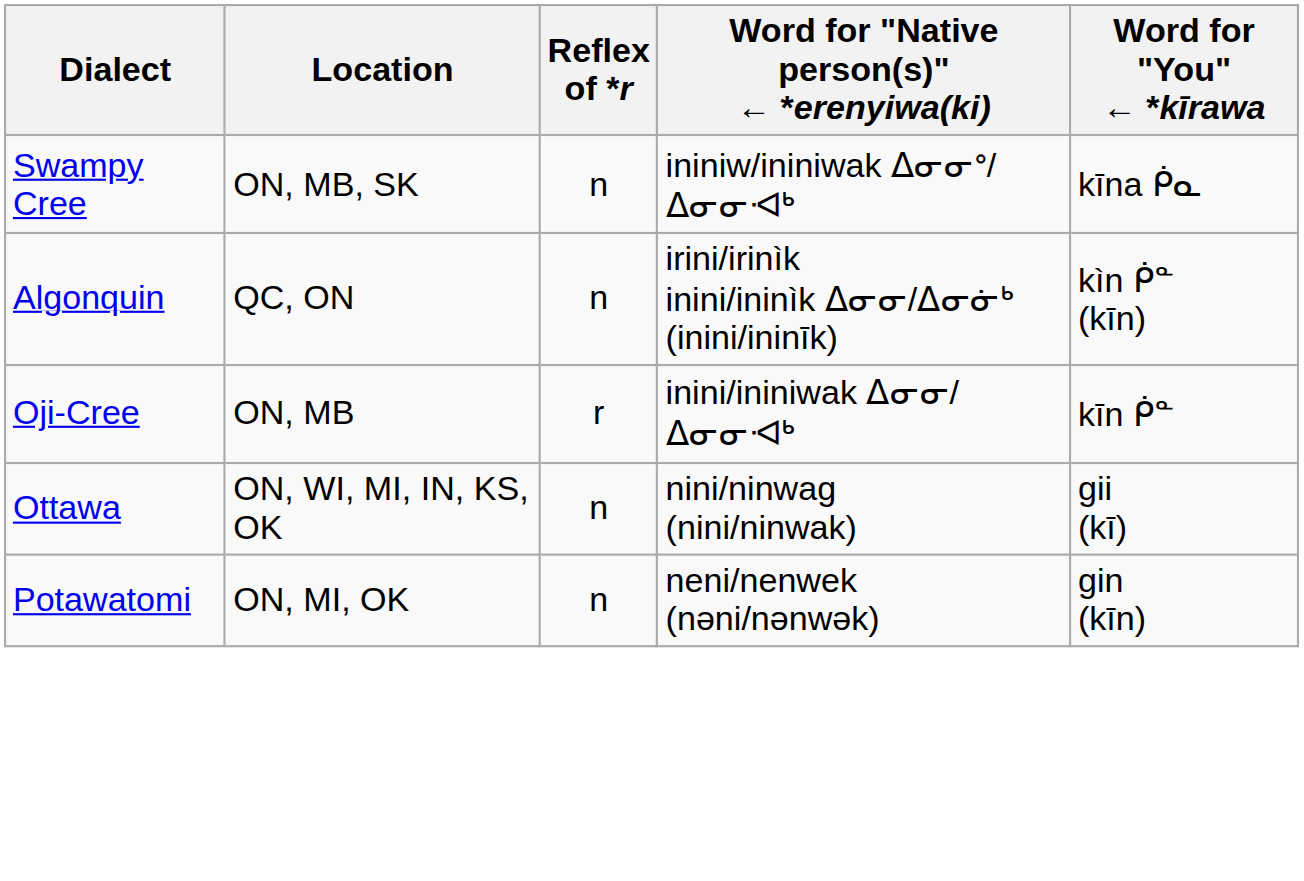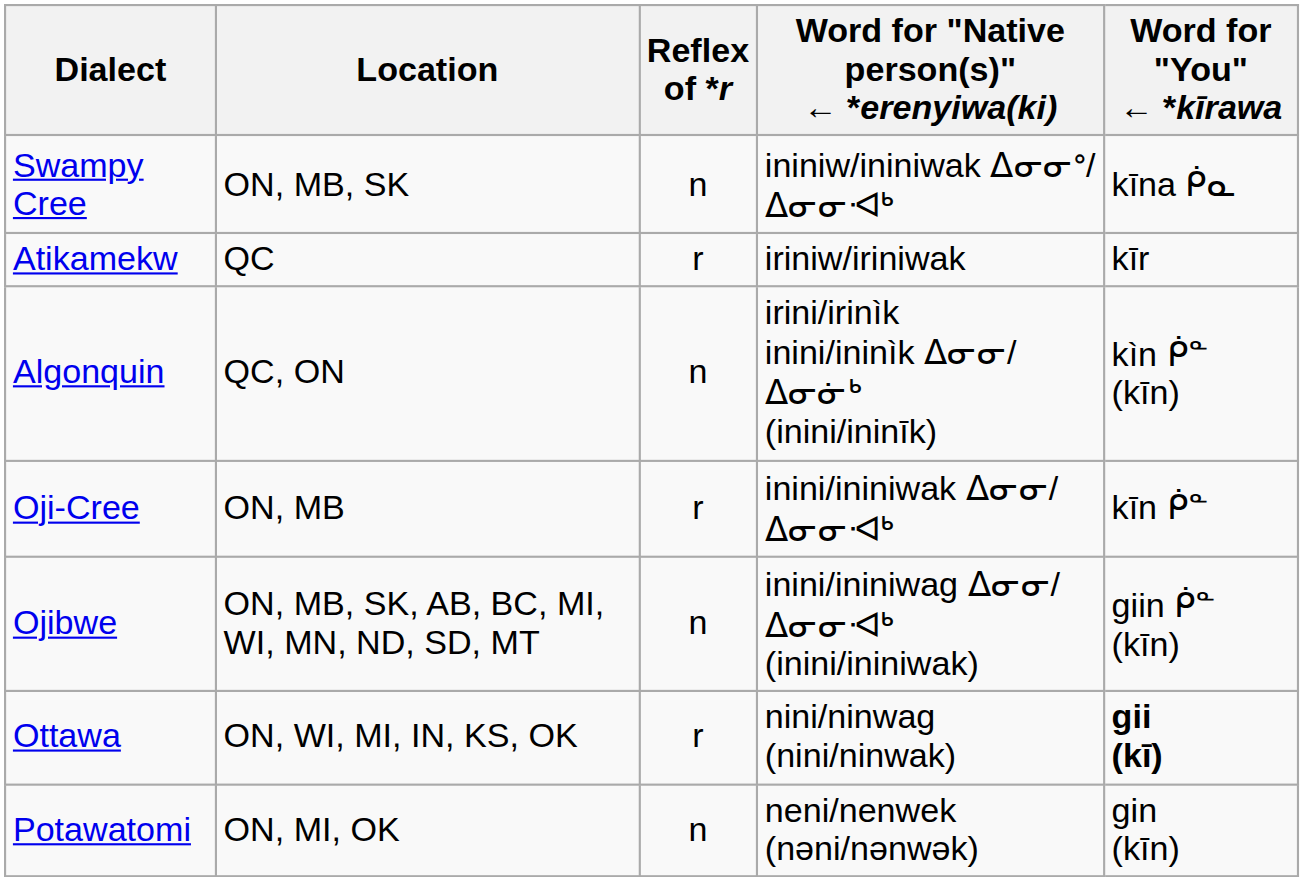+ row: Atikamekw | QC | r | iriniw/iriniwak | kīr
+ row: Ojibwe | ON, MB, SK, AB, BC, MI, WI, MN, ND, SD, MT | n | inini/ininiwag ᐃᓂᓂ/ᐃᓂᓂᐗᒃ (inini/ininiwak) | giin ᑮᓐ (kīn)
Ottawa | Reflex of *r: n -> r
Ottawa | Word for "You" ← *kīrawa: normal -> bold
